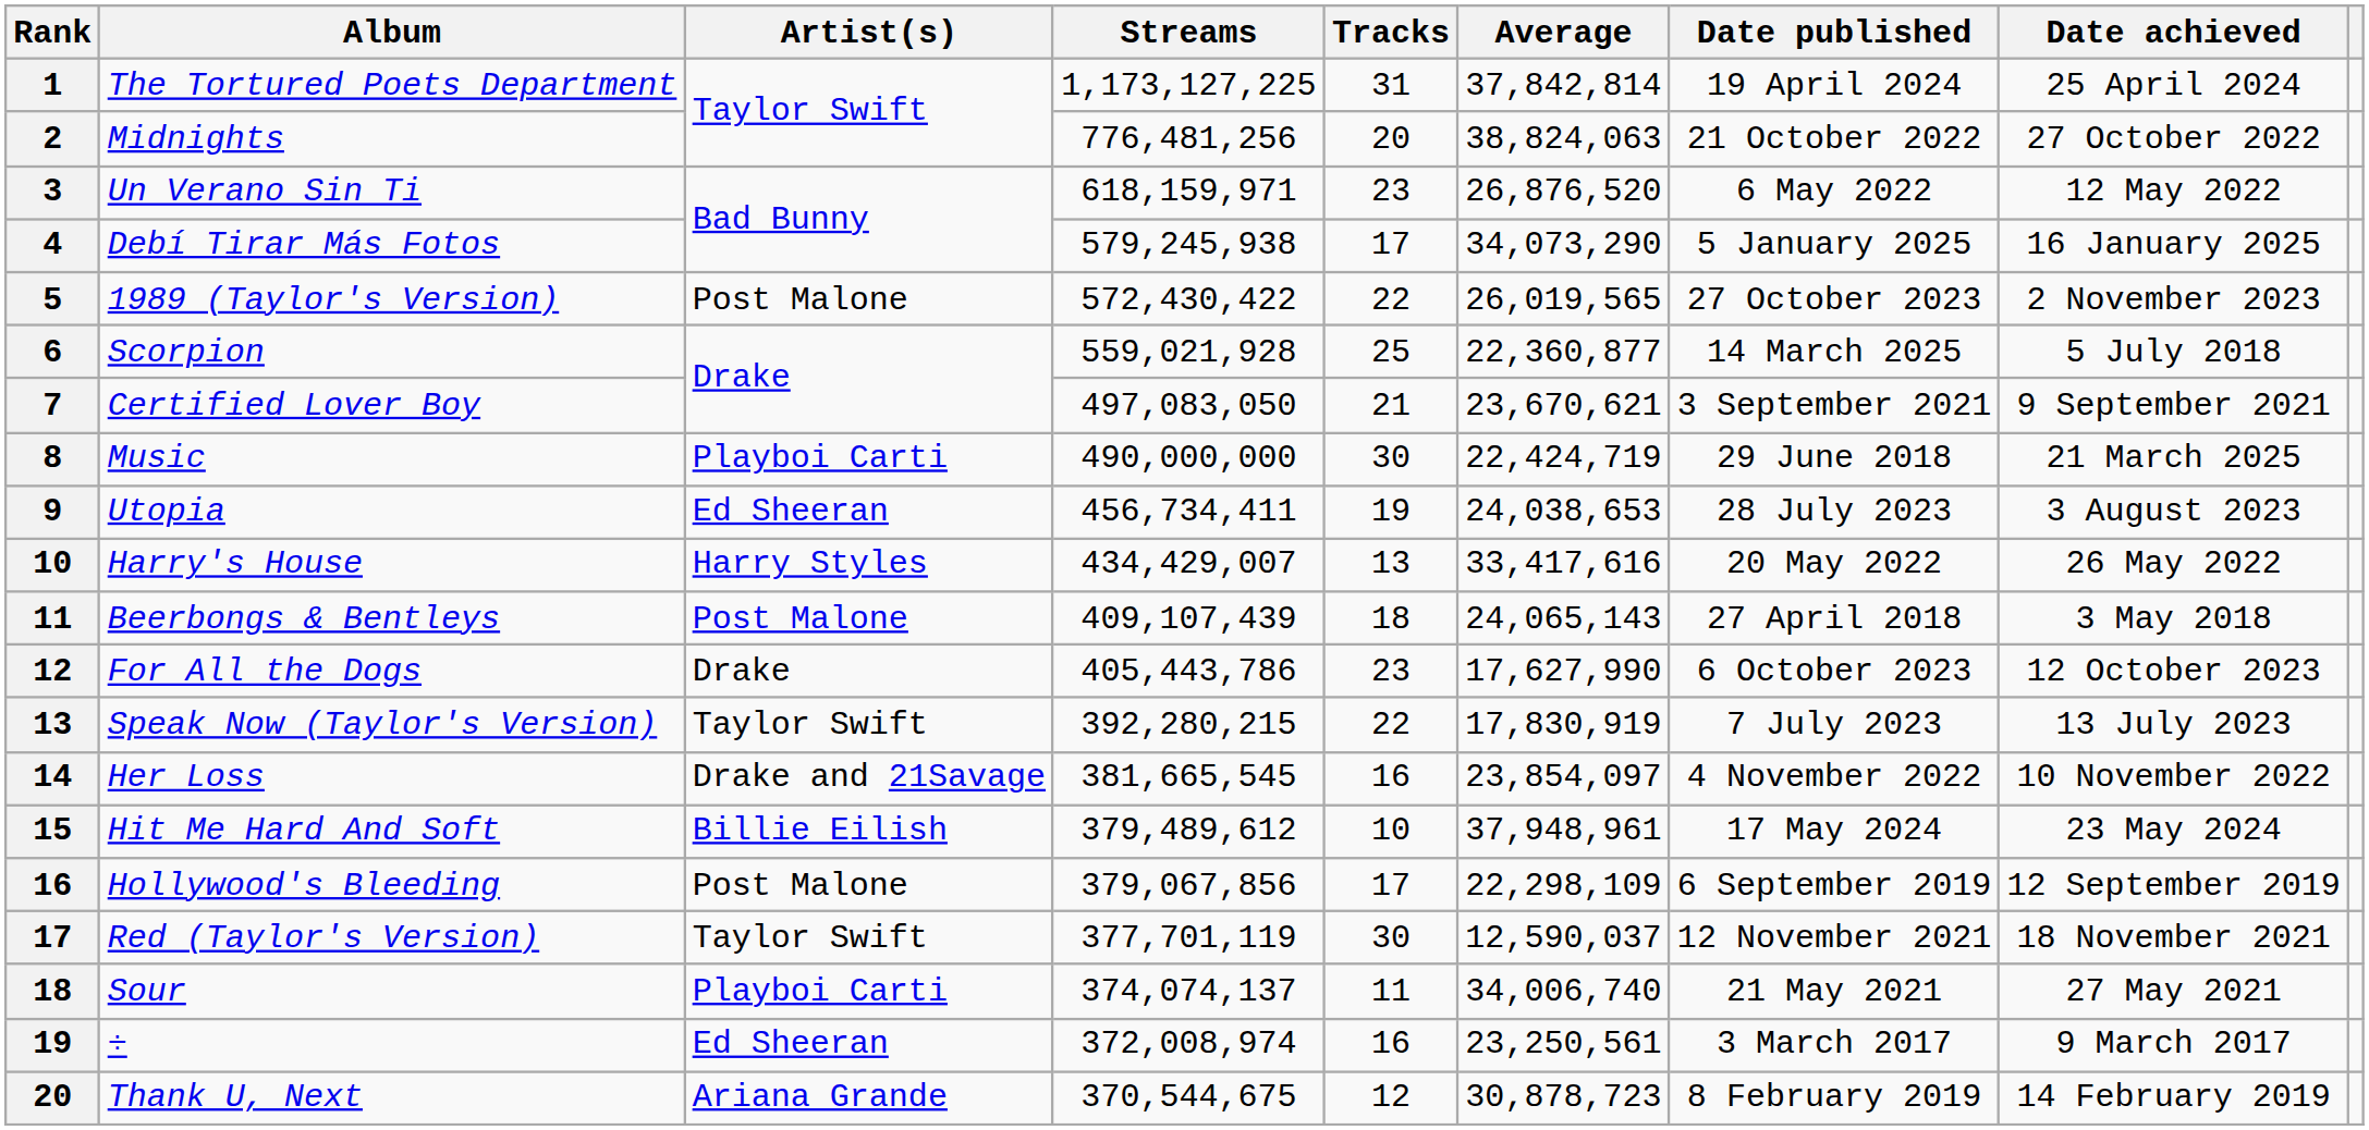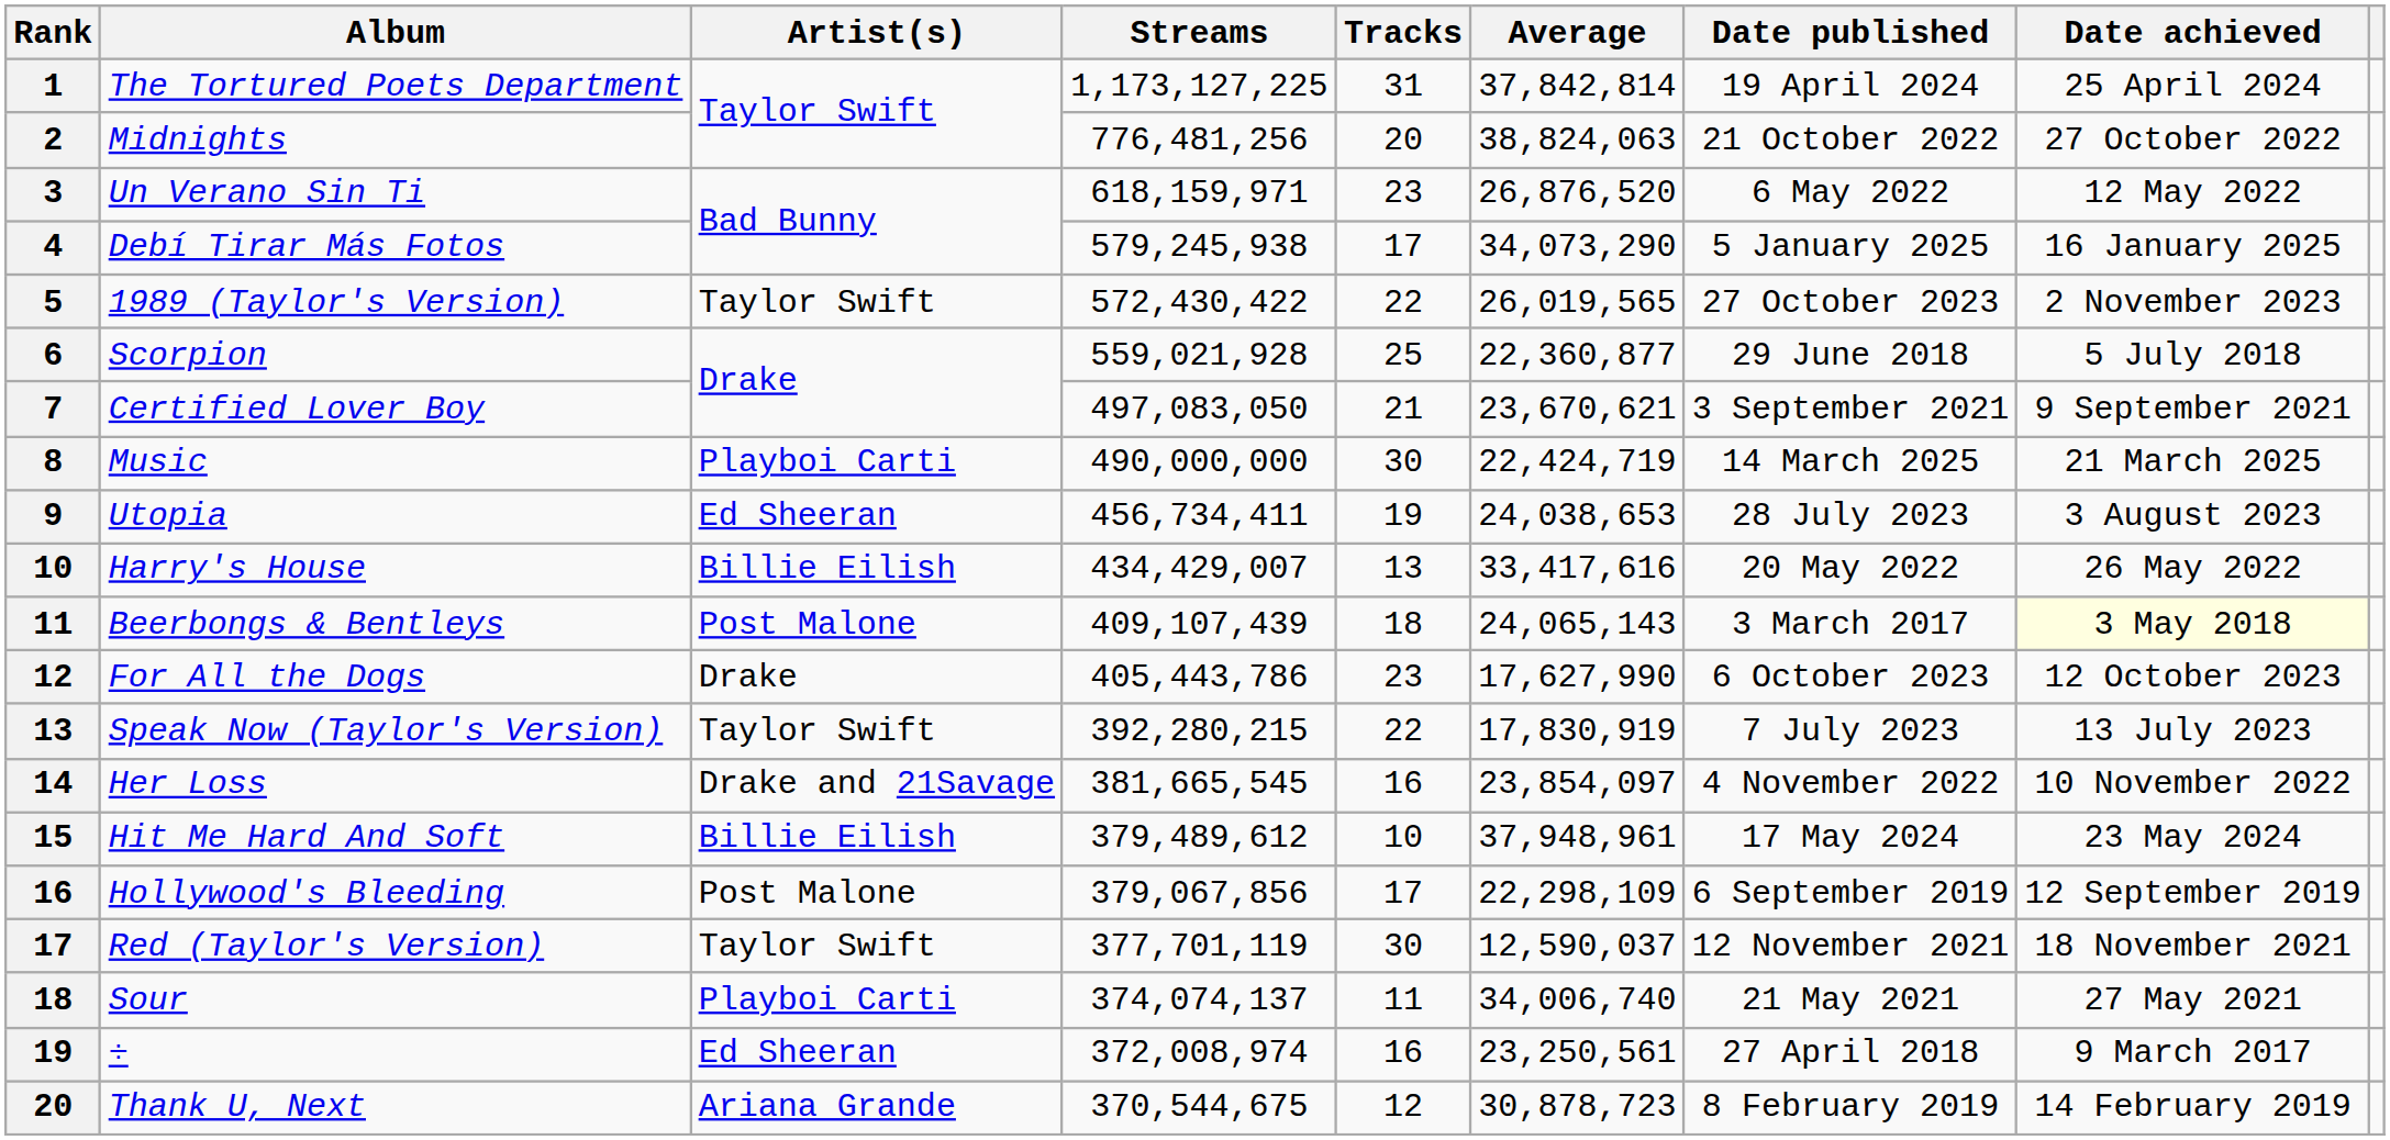1989 (Taylor's Version) | Artist(s): Post Malone -> Taylor Swift
Scorpion | Date published: 14 March 2025 -> 29 June 2018
Music | Date published: 29 June 2018 -> 14 March 2025
Harry's House | Artist(s): Harry Styles -> Billie Eilish
Beerbongs & Bentleys | Date published: 27 April 2018 -> 3 March 2017
Beerbongs & Bentleys | Date achieved: no background -> lightyellow background
÷ | Date published: 3 March 2017 -> 27 April 2018
